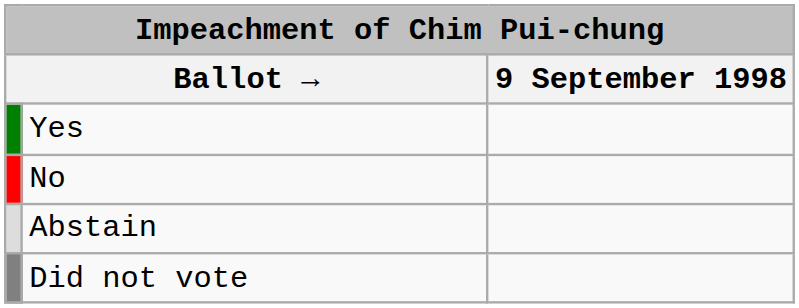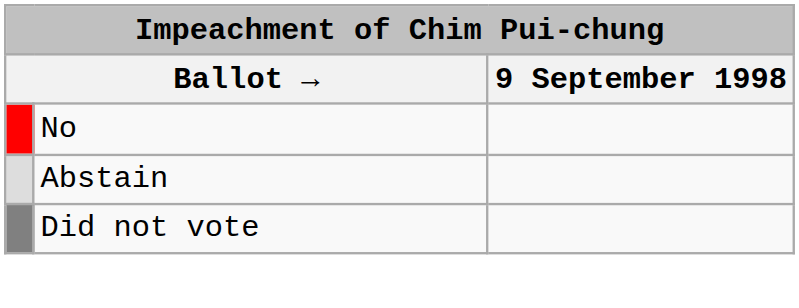- row: Yes
